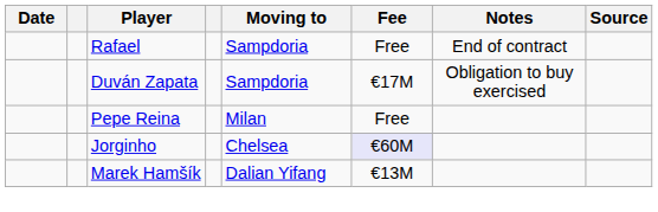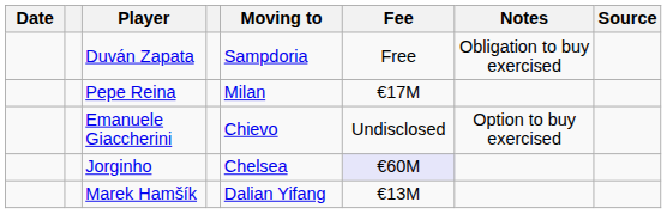- row: Rafael | Sampdoria | Free | End of contract
Duván Zapata | Fee: €17M -> Free
Pepe Reina | Fee: Free -> €17M
+ row: Emanuele Giaccherini | Chievo | Undisclosed | Option to buy exercised
